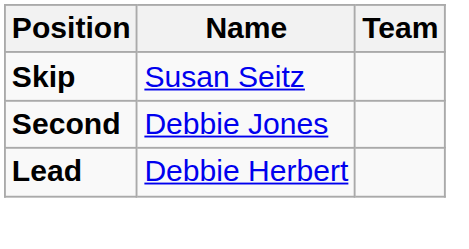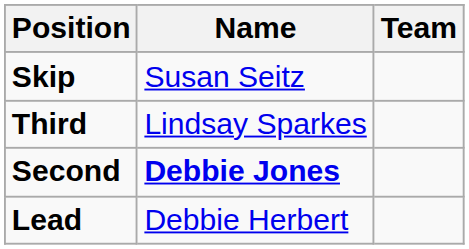+ row: Third | Lindsay Sparkes
Second | Name: normal -> bold
